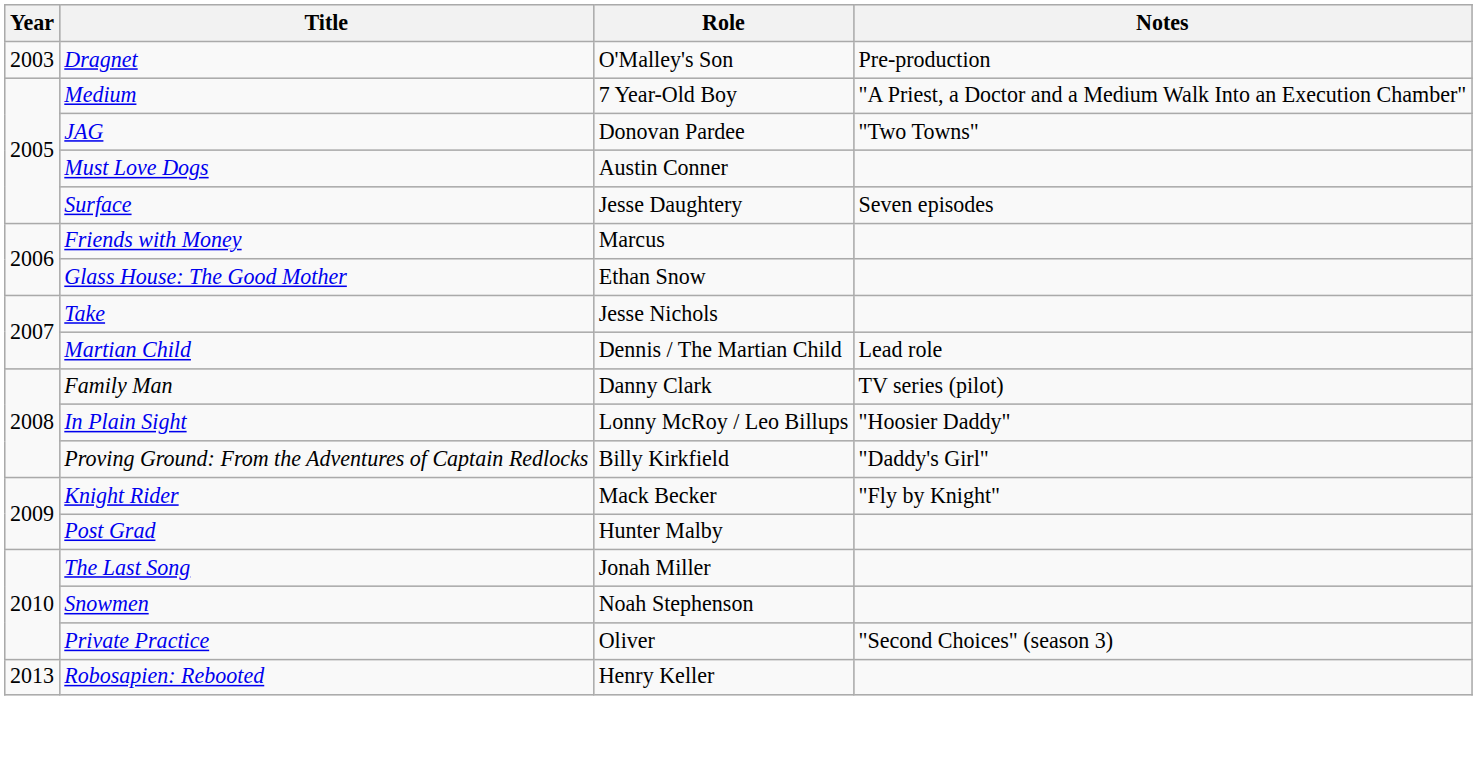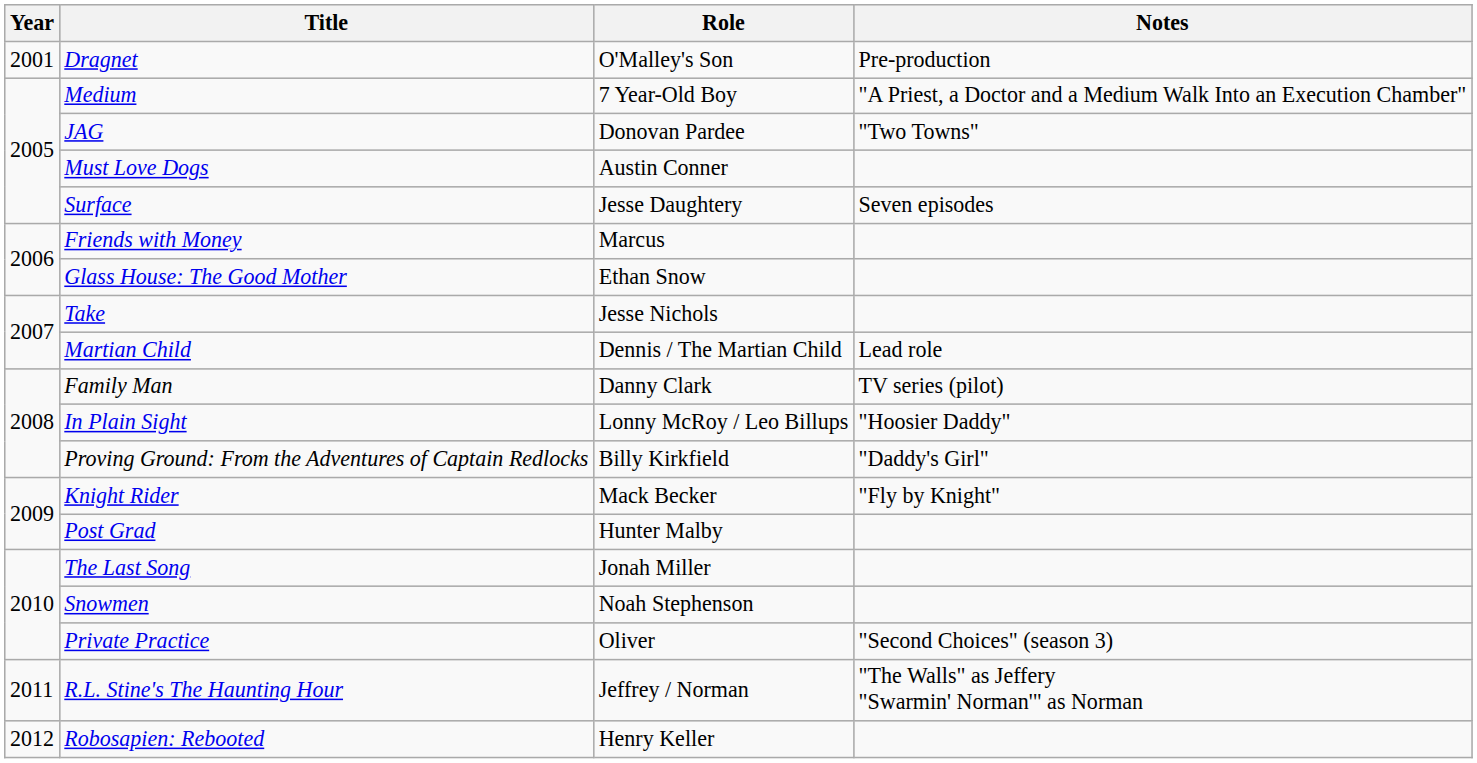Dragnet | Year: 2003 -> 2001
+ row: 2011 | R.L. Stine's The Haunting Hour | Jeffrey / Norman | "The Walls" as Jeffery "Swarmin' Norman'" as Norman
Robosapien: Rebooted | Year: 2013 -> 2012
